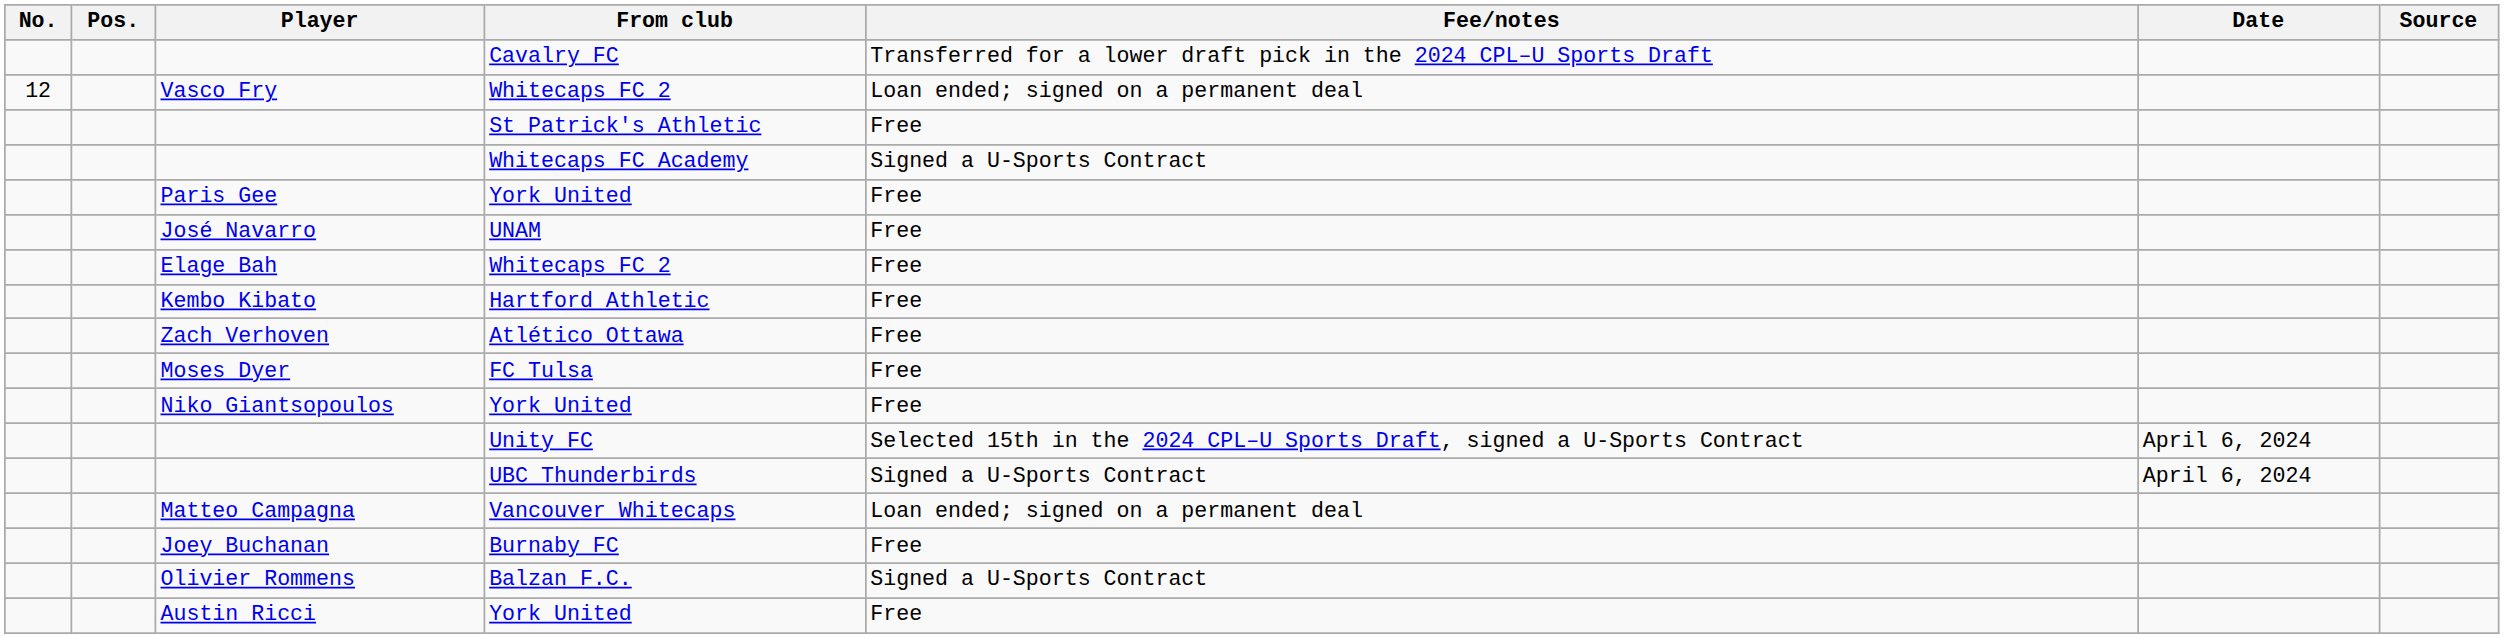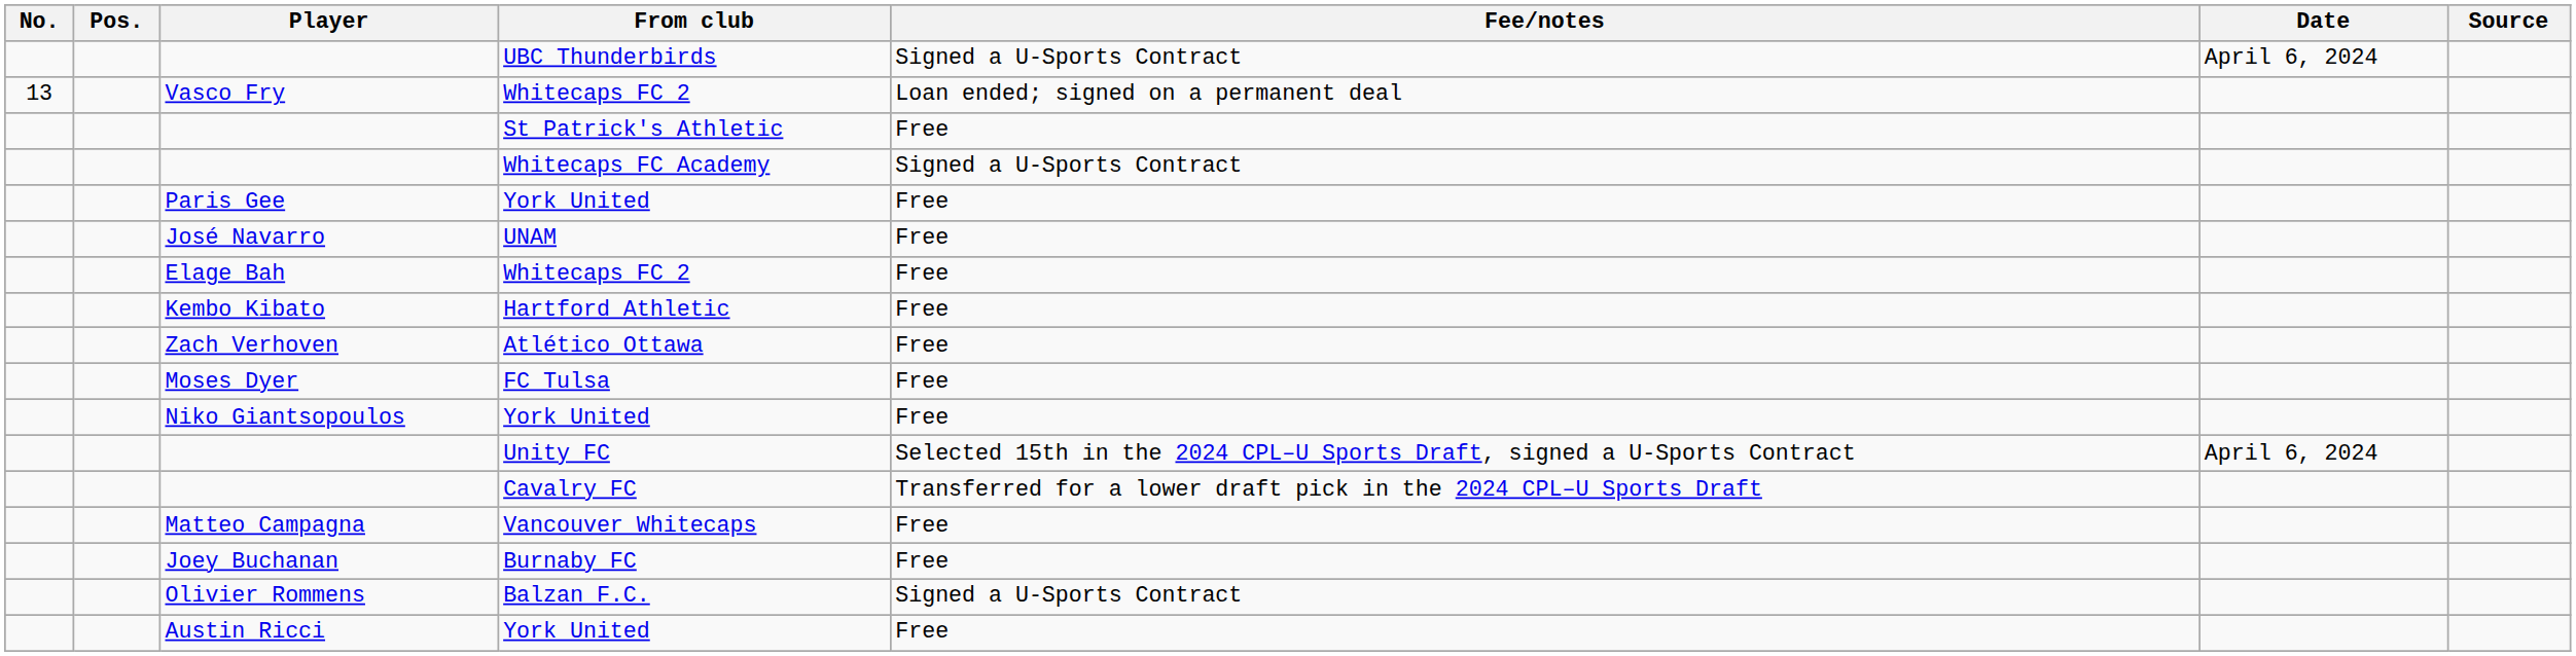rows swapped: Cavalry FC <-> UBC Thunderbirds
Vasco Fry / Whitecaps FC 2 | No.: 12 -> 13
Vancouver Whitecaps | Fee/notes: Loan ended; signed on a permanent deal -> Free
